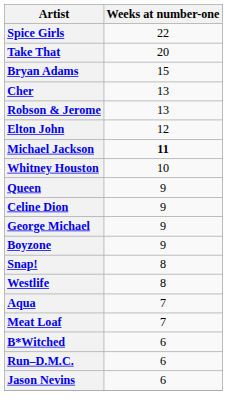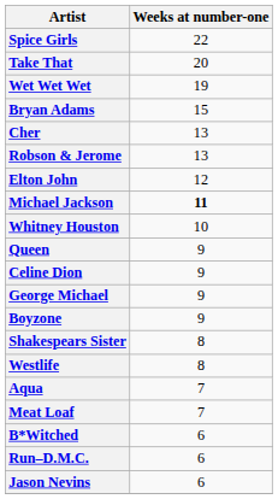+ row: Wet Wet Wet | 19
- row: Snap! | 8
+ row: Shakespears Sister | 8
